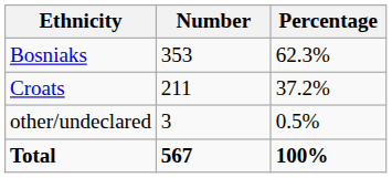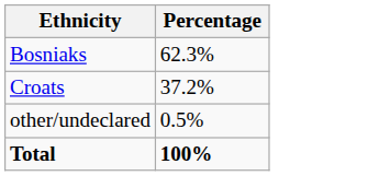- column: Number | 353 | 211 | 3 | 567
